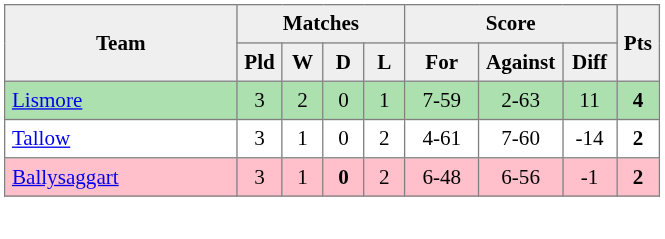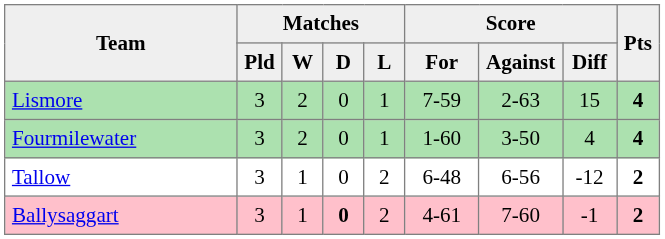Lismore | Score / Diff: 11 -> 15
+ row: Fourmilewater | 3 | 2 | 0 | 1 | 1-60 | 3-50 | 4 | 4
Tallow | Score / For: 4-61 -> 6-48
Tallow | Score / Against: 7-60 -> 6-56
Tallow | Score / Diff: -14 -> -12
Ballysaggart | Score / For: 6-48 -> 4-61
Ballysaggart | Score / Against: 6-56 -> 7-60
